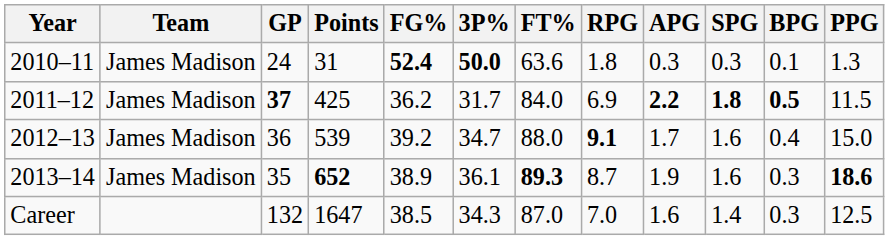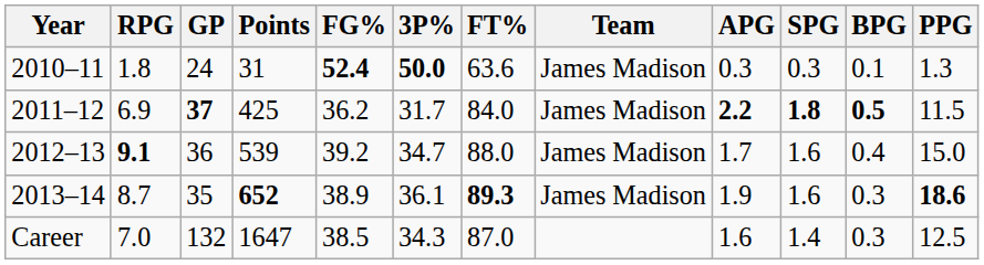columns swapped: Team <-> RPG
